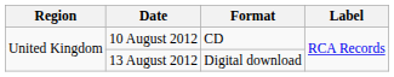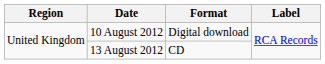10 August 2012 | Format: CD -> Digital download
13 August 2012 | Format: Digital download -> CD
